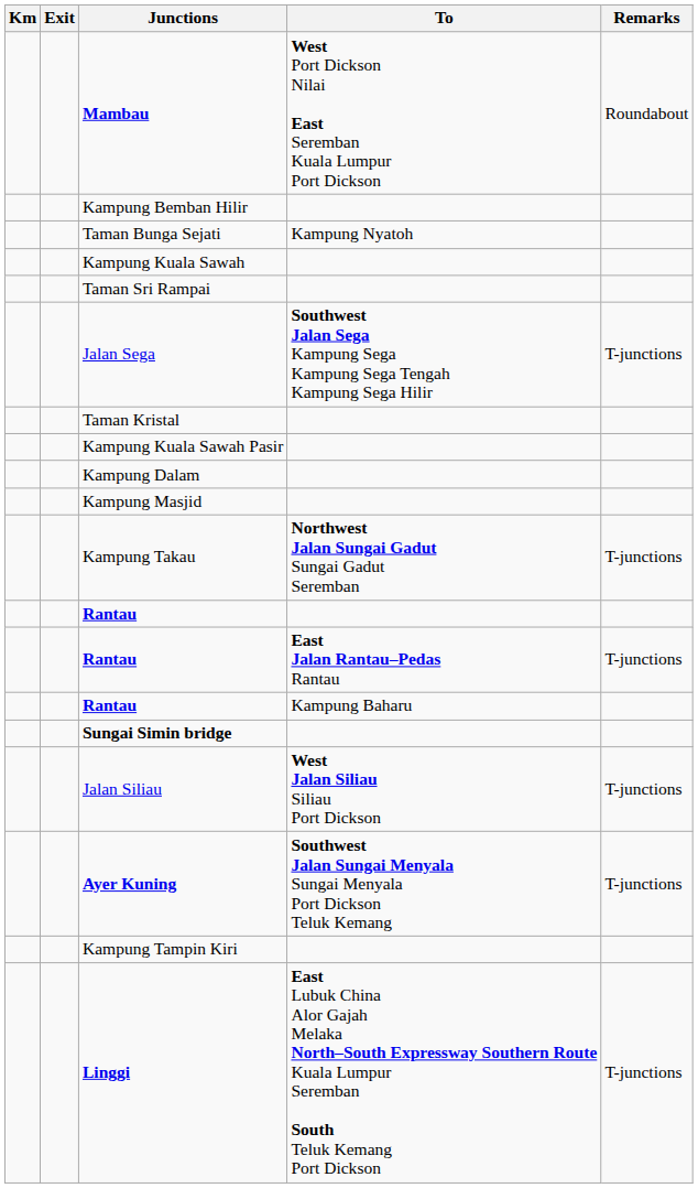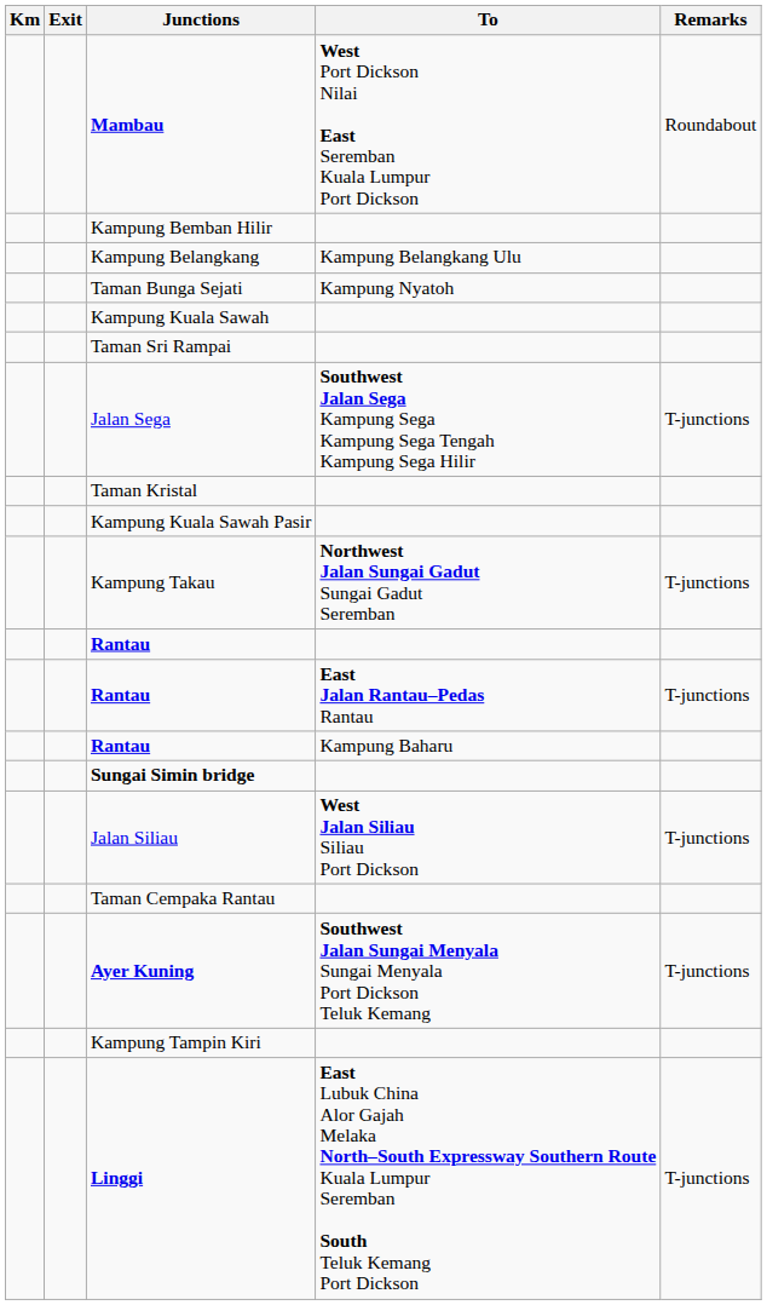+ row: Kampung Belangkang | Kampung Belangkang Ulu
- row: Kampung Dalam
- row: Kampung Masjid
+ row: Taman Cempaka Rantau
